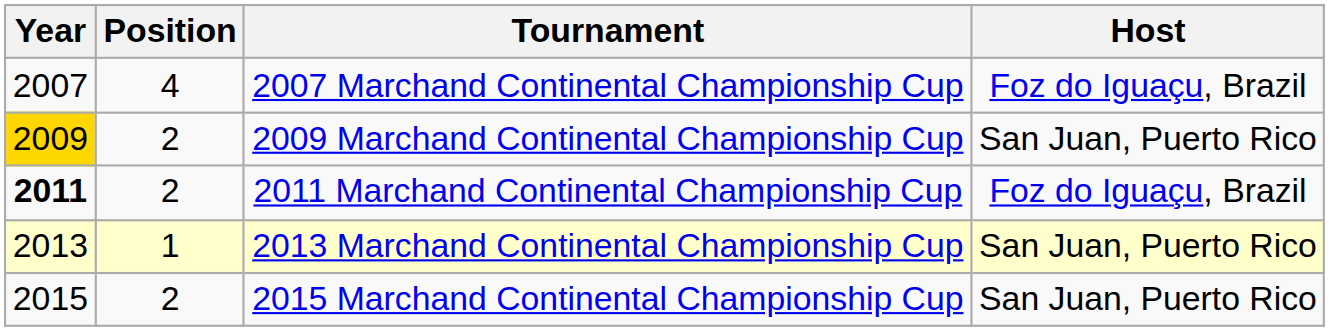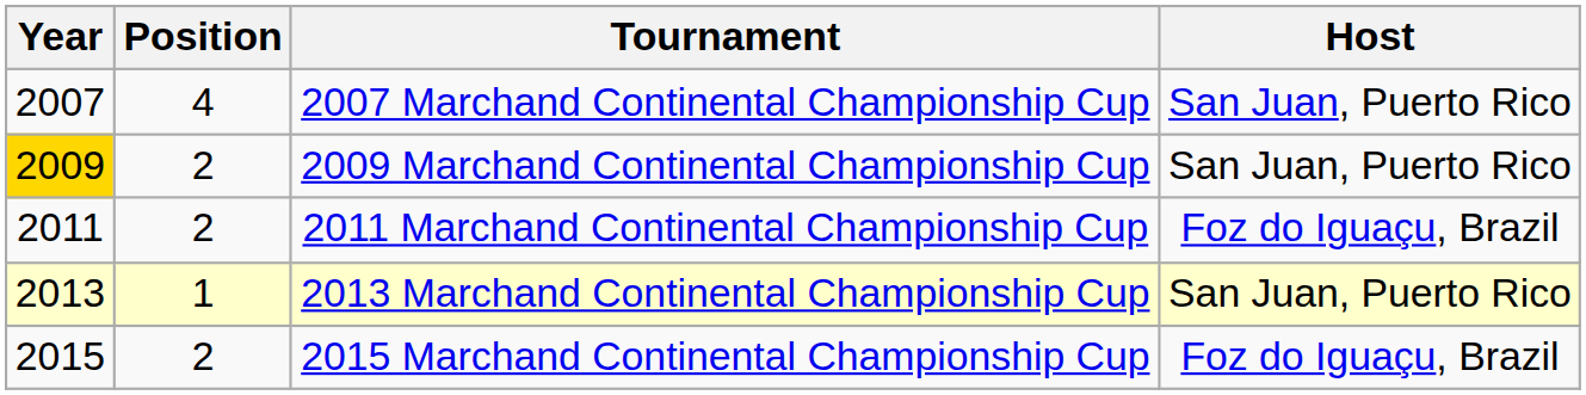2007 Marchand Continental Championship Cup | Host: Foz do Iguaçu, Brazil -> San Juan, Puerto Rico
2011 Marchand Continental Championship Cup | Year: bold -> normal
2015 Marchand Continental Championship Cup | Host: San Juan, Puerto Rico -> Foz do Iguaçu, Brazil
